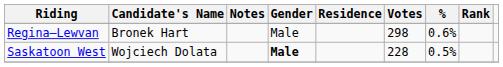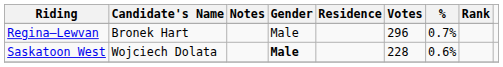Regina—Lewvan | Votes: 298 -> 296
Regina—Lewvan | %: 0.6% -> 0.7%
Saskatoon West | %: 0.5% -> 0.6%
